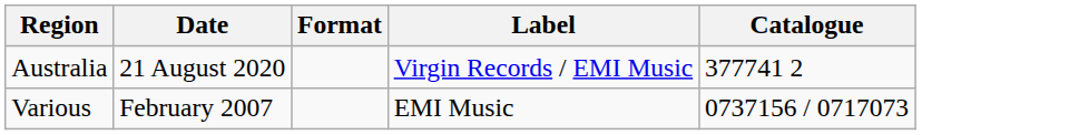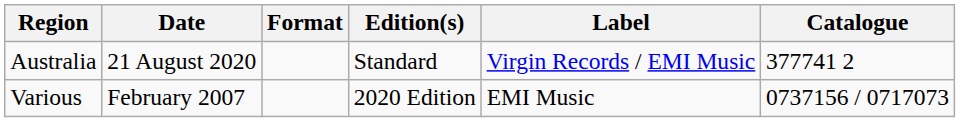+ column: Edition(s) | Standard | 2020 Edition
